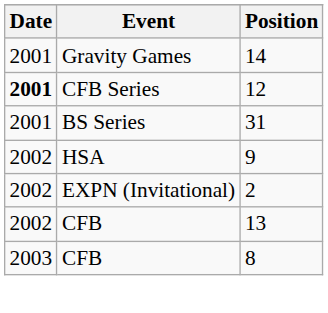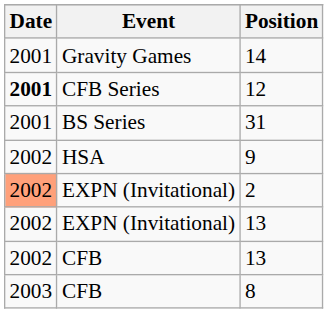2 | Date: no background -> lightsalmon background
+ row: 2002 | EXPN (Invitational) | 13
